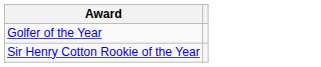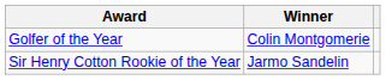+ column: Winner | Colin Montgomerie | Jarmo Sandelin
